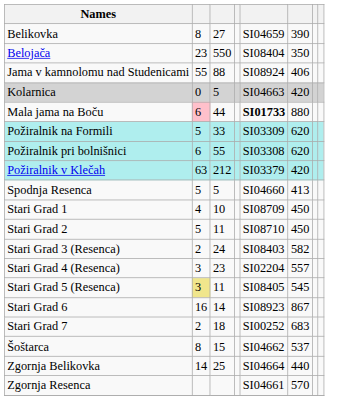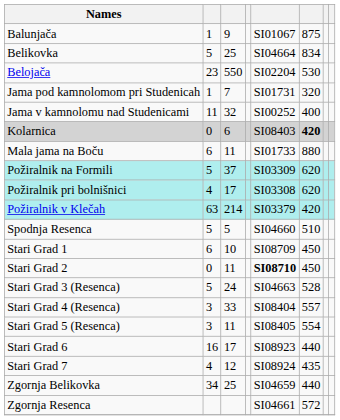+ row: Balunjača | 1 | 9 | SI01067 | 875
Belikovka | column 2: 8 -> 5
Belikovka | column 3: 27 -> 25
Belikovka | column 5: SI04659 -> SI04664
Belikovka | column 6: 390 -> 834
Belojača | column 5: SI08404 -> SI02204
Belojača | column 6: 350 -> 530
+ row: Jama pod kamnolomom pri Studenicah | 1 | 7 | SI01731 | 320
Jama v kamnolomu nad Studenicami | column 2: 55 -> 11
Jama v kamnolomu nad Studenicami | column 3: 88 -> 32
Jama v kamnolomu nad Studenicami | column 5: SI08924 -> SI00252
Jama v kamnolomu nad Studenicami | column 6: 406 -> 400
Kolarnica | column 3: 5 -> 6
Kolarnica | column 5: SI04663 -> SI08403
Kolarnica | column 6: normal -> bold
Mala jama na Boču | column 2: pink background -> no background
Mala jama na Boču | column 3: 44 -> 11
Mala jama na Boču | column 5: bold -> normal
Požiralnik na Formili | column 3: 33 -> 37
Požiralnik pri bolnišnici | column 2: 6 -> 4
Požiralnik pri bolnišnici | column 3: 55 -> 17
Požiralnik v Klečah | column 3: 212 -> 214
Spodnja Resenca | column 6: 413 -> 510
Stari Grad 1 | column 2: 4 -> 6
Stari Grad 2 | column 2: 5 -> 0
Stari Grad 2 | column 5: normal -> bold
Stari Grad 3 (Resenca) | column 2: 2 -> 5
Stari Grad 3 (Resenca) | column 5: SI08403 -> SI04663
Stari Grad 3 (Resenca) | column 6: 582 -> 528
Stari Grad 4 (Resenca) | column 3: 23 -> 33
Stari Grad 4 (Resenca) | column 5: SI02204 -> SI08404
Stari Grad 5 (Resenca) | column 2: khaki background -> no background
Stari Grad 5 (Resenca) | column 6: 545 -> 554
Stari Grad 6 | column 3: 14 -> 17
Stari Grad 6 | column 6: 867 -> 440
Stari Grad 7 | column 2: 2 -> 4
Stari Grad 7 | column 3: 18 -> 12
Stari Grad 7 | column 5: SI00252 -> SI08924
Stari Grad 7 | column 6: 683 -> 435
- row: Šoštarca | 8 | 15 | SI04662 | 537
Zgornja Belikovka | column 2: 14 -> 34
Zgornja Belikovka | column 5: SI04664 -> SI04659
Zgornja Resenca | column 6: 570 -> 572
